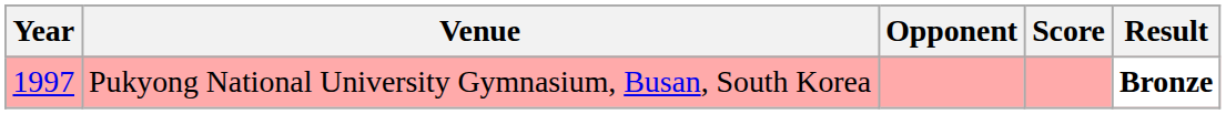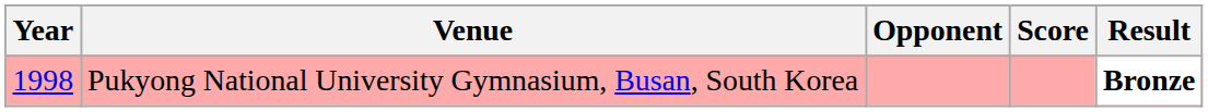Pukyong National University Gymnasium, Busan, South Korea | Year: 1997 -> 1998
